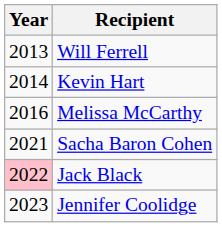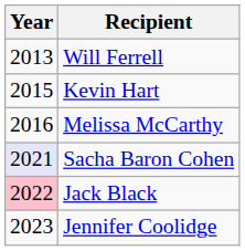Kevin Hart | Year: 2014 -> 2015
Sacha Baron Cohen | Year: no background -> lavender background
